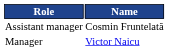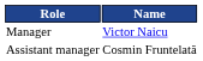rows swapped: Manager <-> Assistant manager
